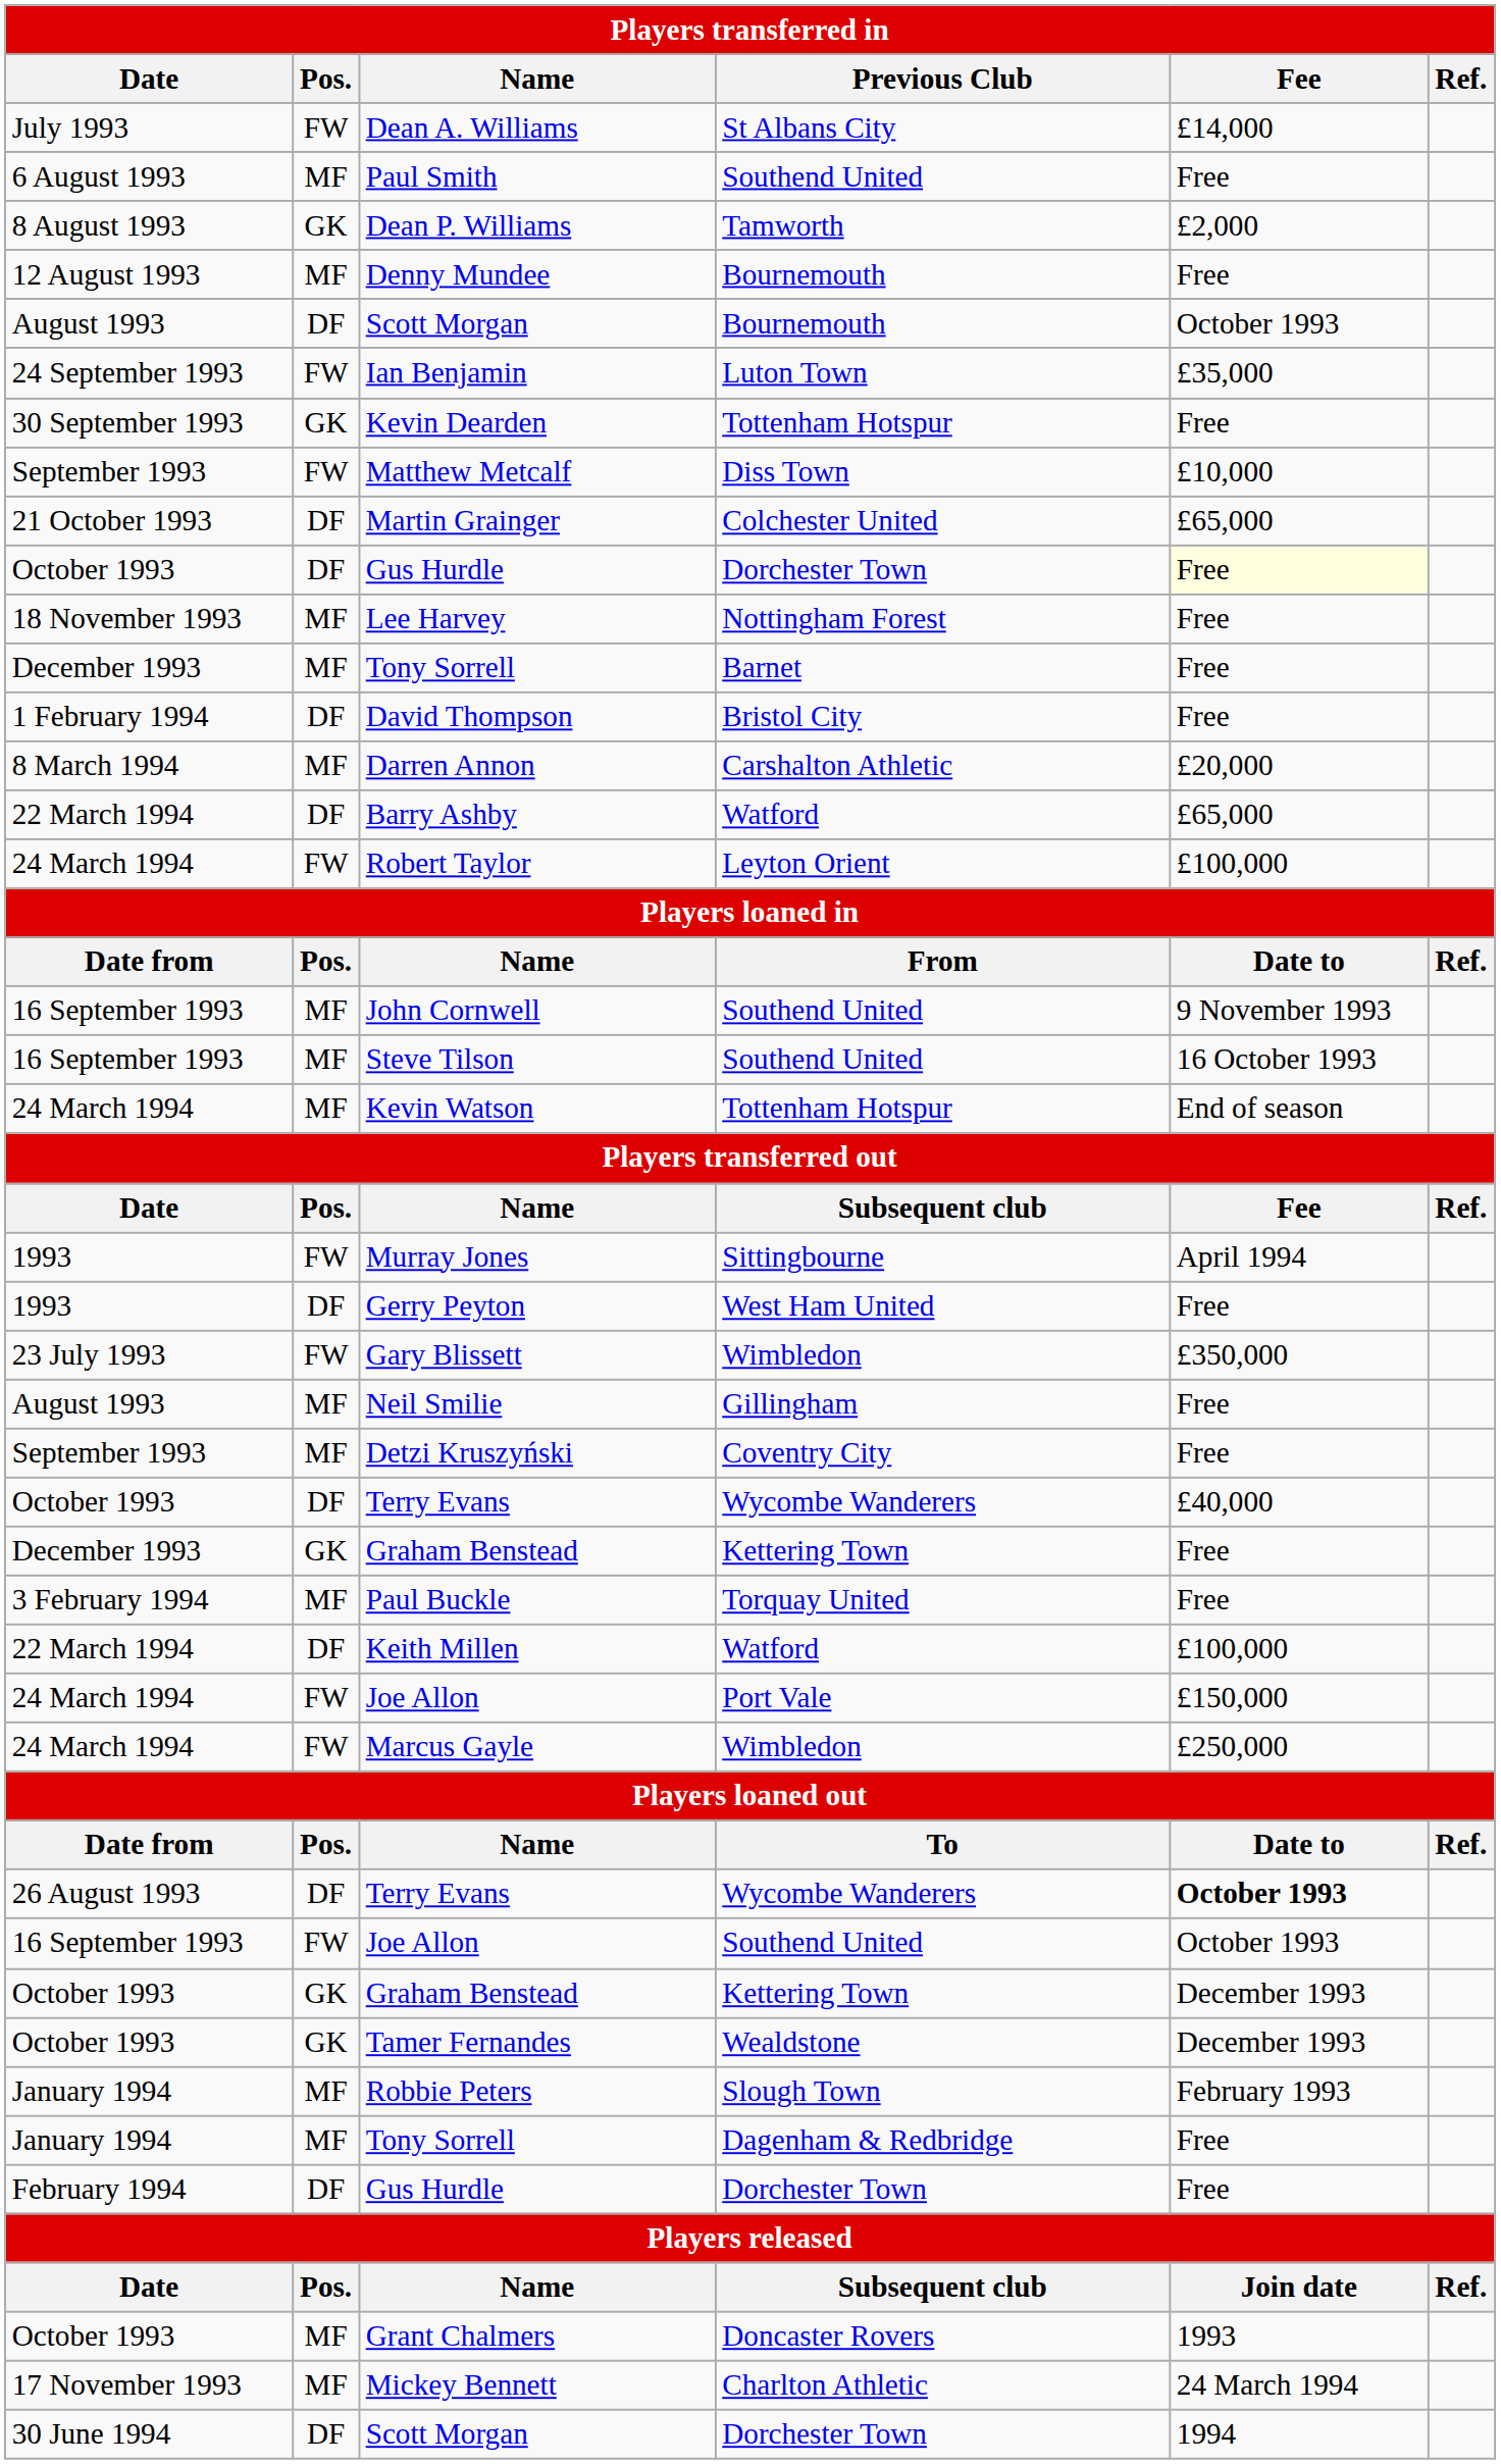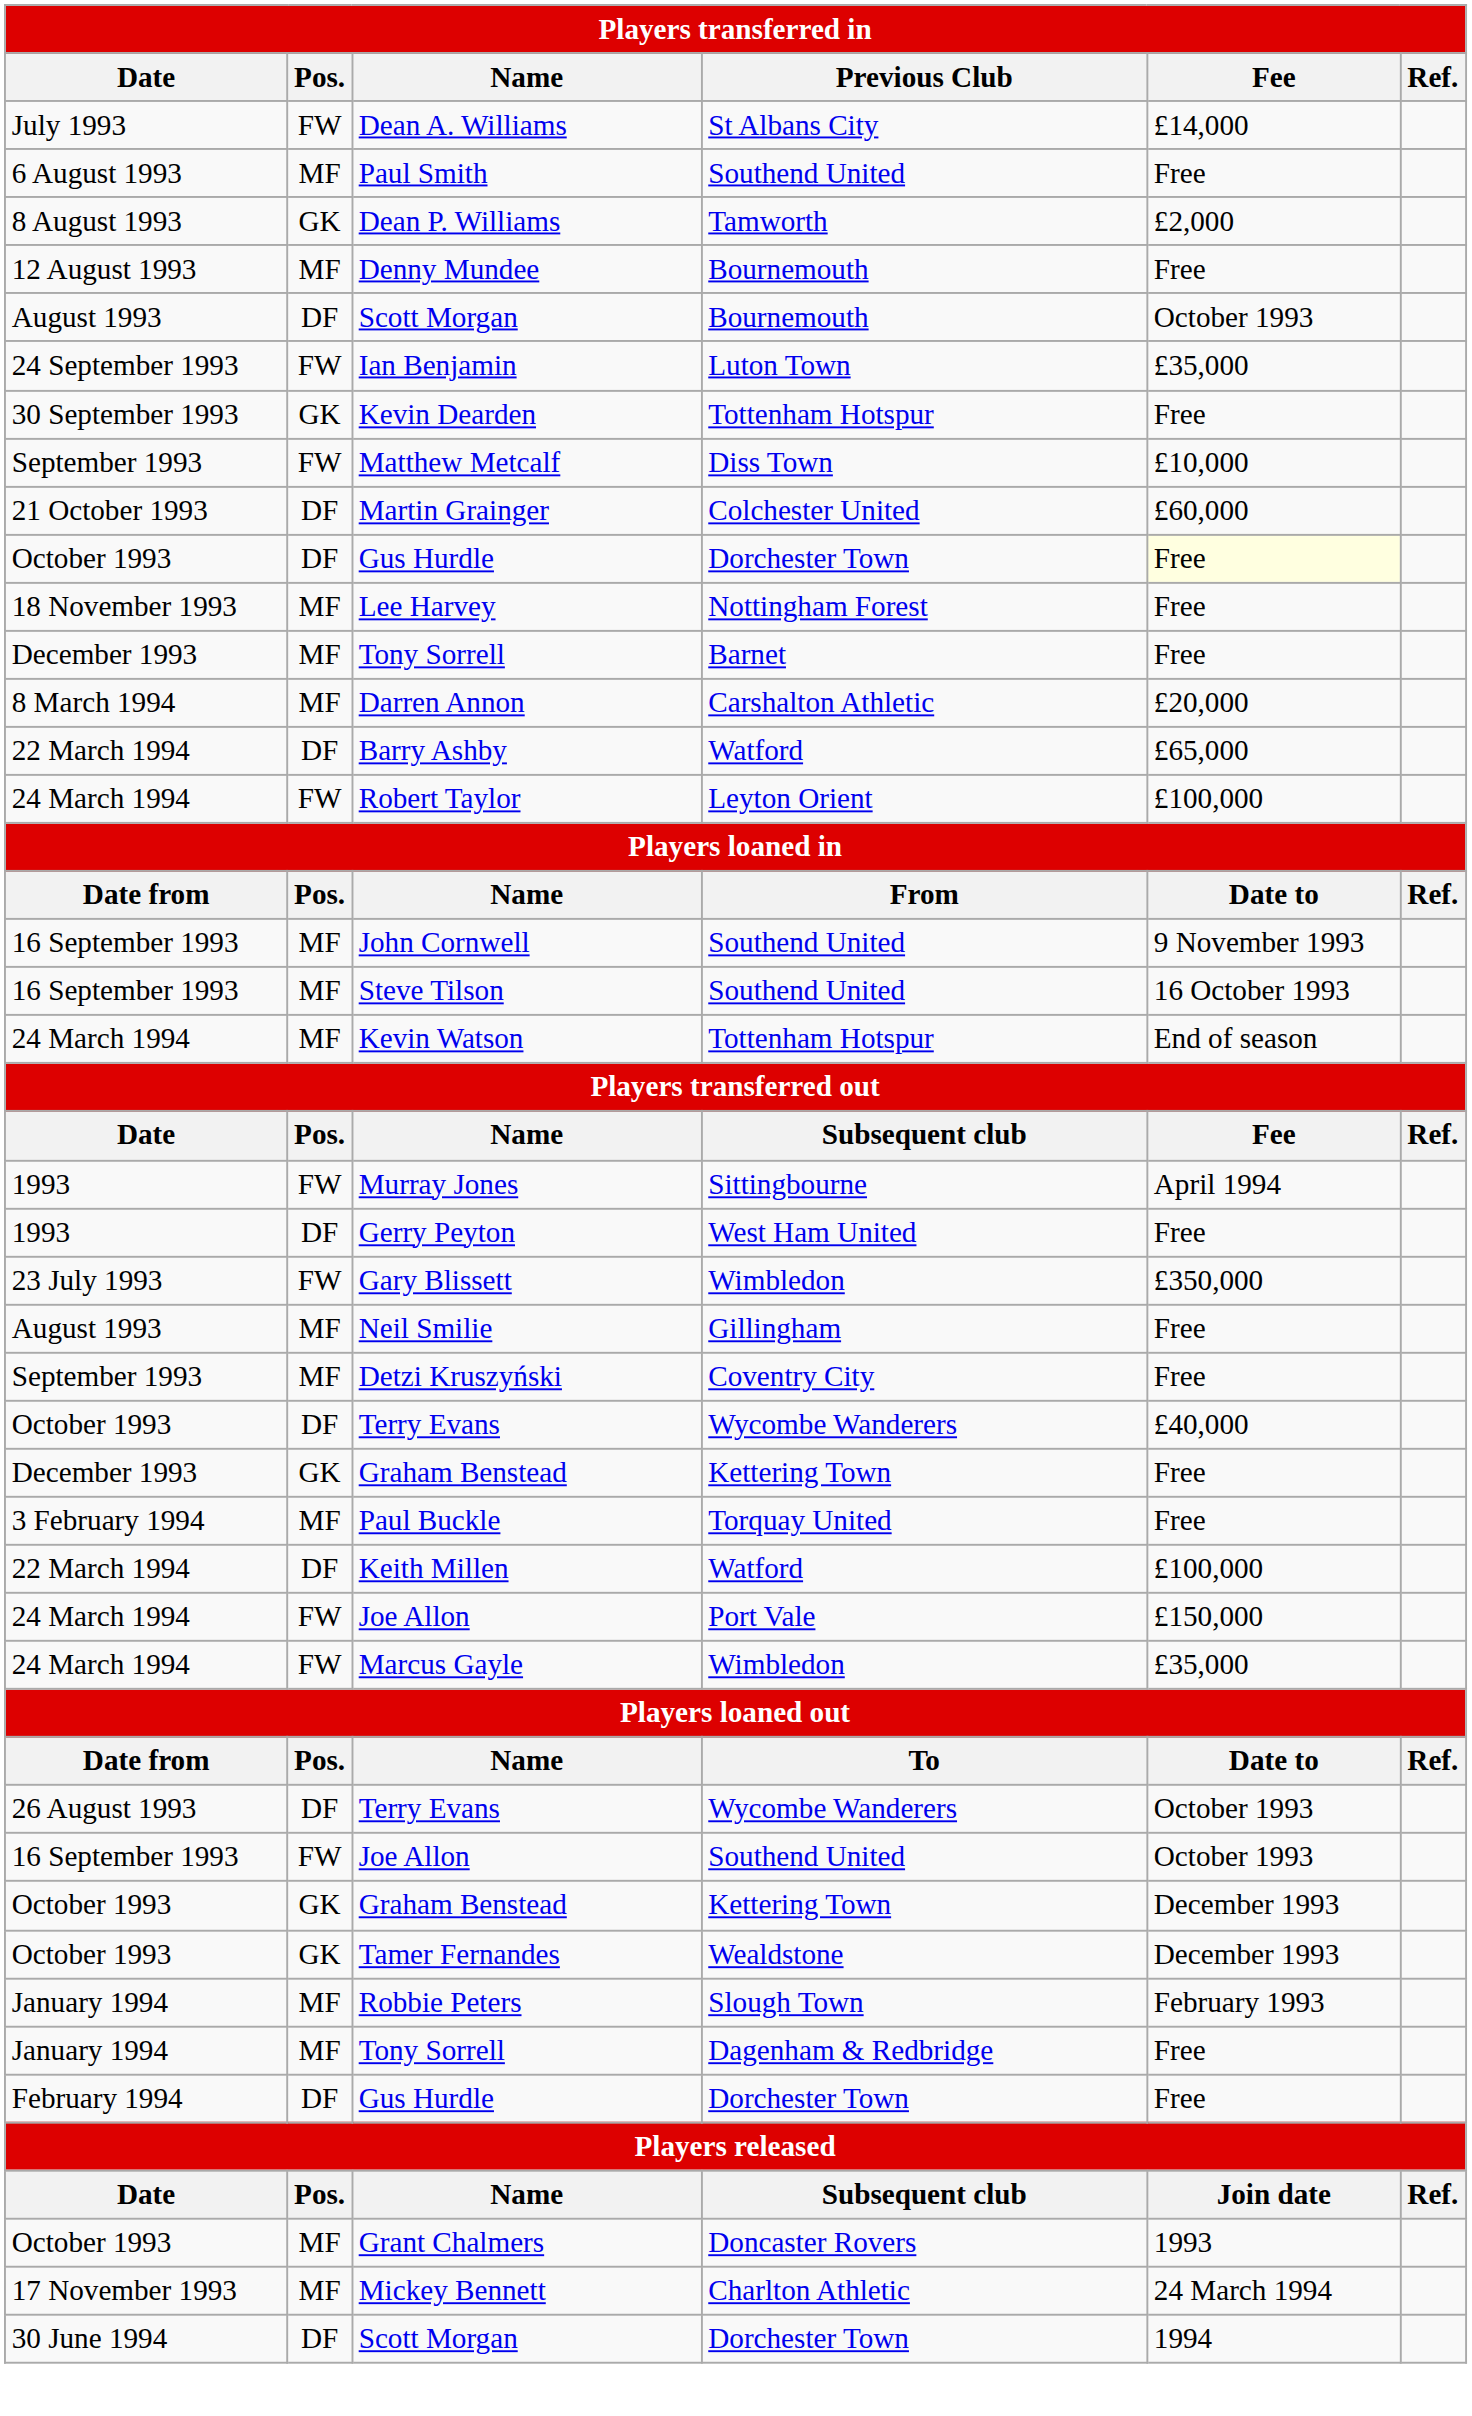Martin Grainger | Fee: £65,000 -> £60,000
- row: 1 February 1994 | DF | David Thompson | Bristol City | Free
Marcus Gayle | Fee: £250,000 -> £35,000
26 August 1993 / Terry Evans | Fee: bold -> normal
